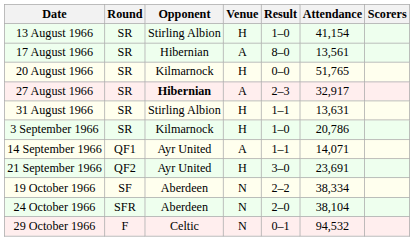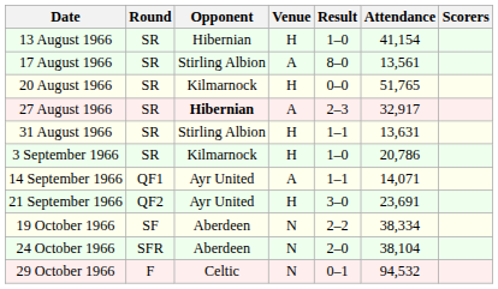13 August 1966 | Opponent: Stirling Albion -> Hibernian
17 August 1966 | Opponent: Hibernian -> Stirling Albion
